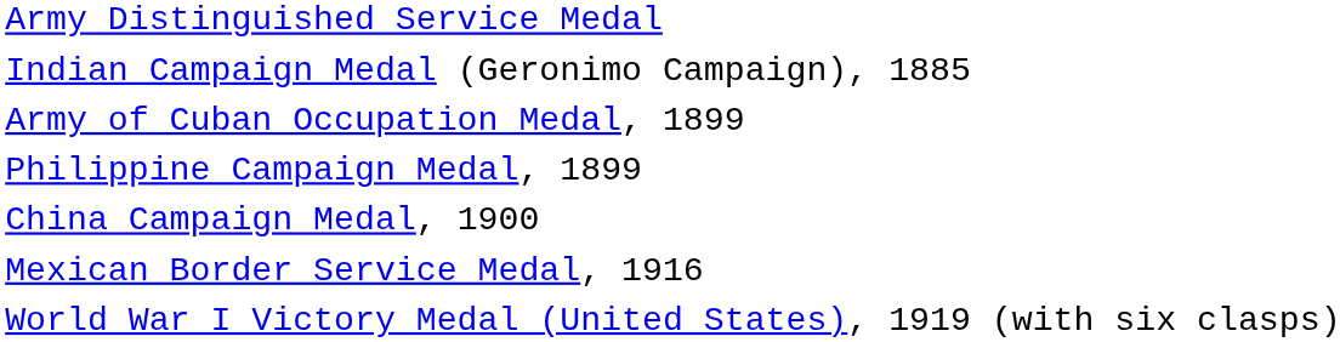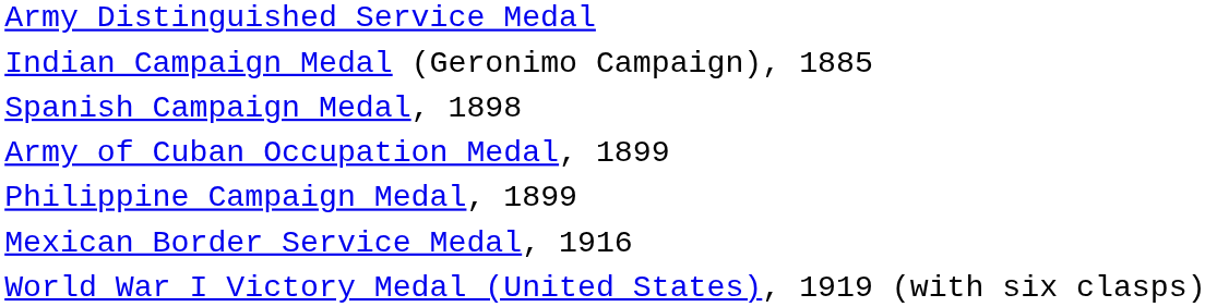+ row: Spanish Campaign Medal, 1898
- row: China Campaign Medal, 1900
